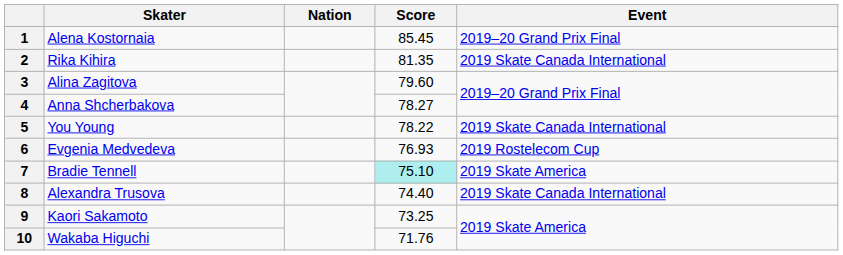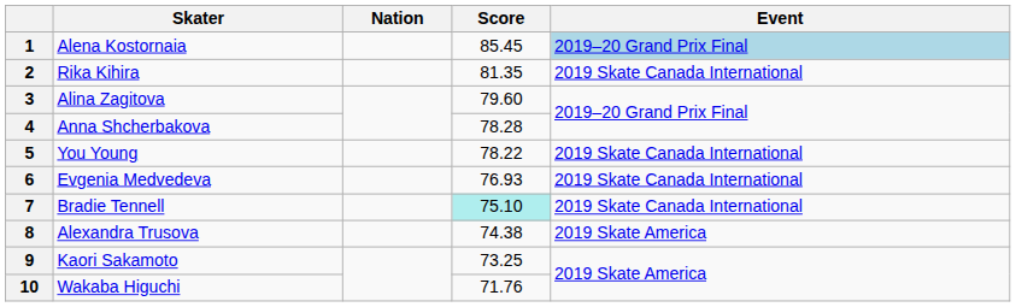1 | Event: no background -> lightblue background
4 | Score: 78.27 -> 78.28
6 | Event: 2019 Rostelecom Cup -> 2019 Skate Canada International
7 | Event: 2019 Skate America -> 2019 Skate Canada International
8 | Score: 74.40 -> 74.38
8 | Event: 2019 Skate Canada International -> 2019 Skate America
